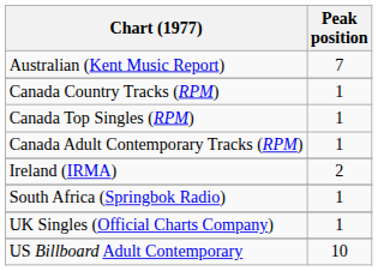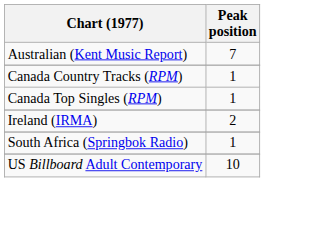- row: Canada Adult Contemporary Tracks (RPM) | 1
- row: UK Singles (Official Charts Company) | 1
